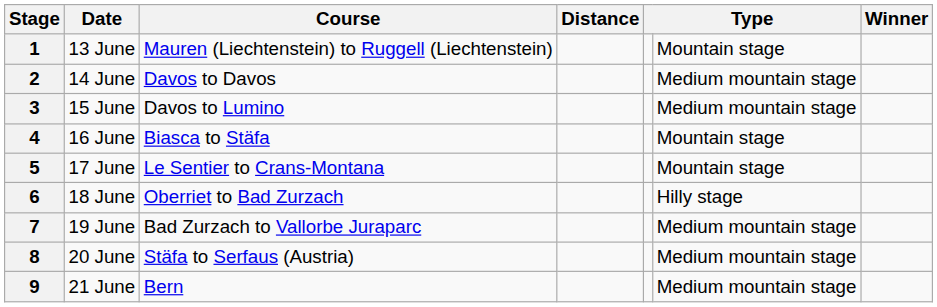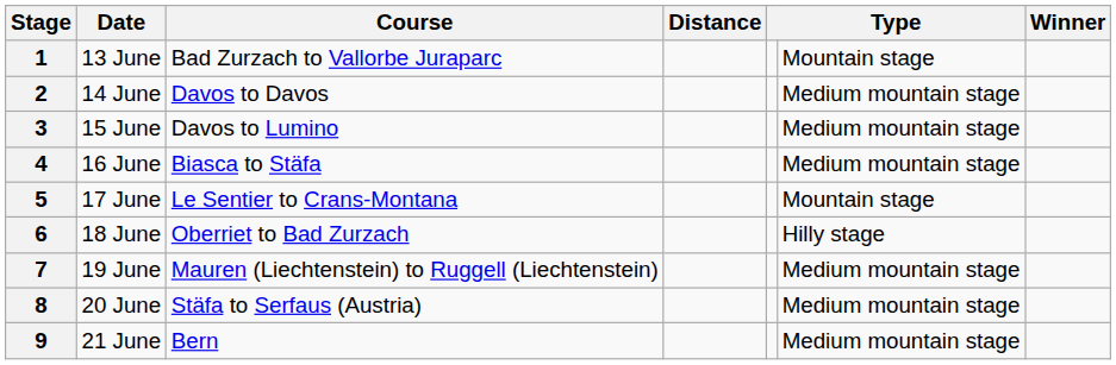1 | Course: Mauren (Liechtenstein) to Ruggell (Liechtenstein) -> Bad Zurzach to Vallorbe Juraparc
4 | column 6: Mountain stage -> Medium mountain stage
7 | Course: Bad Zurzach to Vallorbe Juraparc -> Mauren (Liechtenstein) to Ruggell (Liechtenstein)
